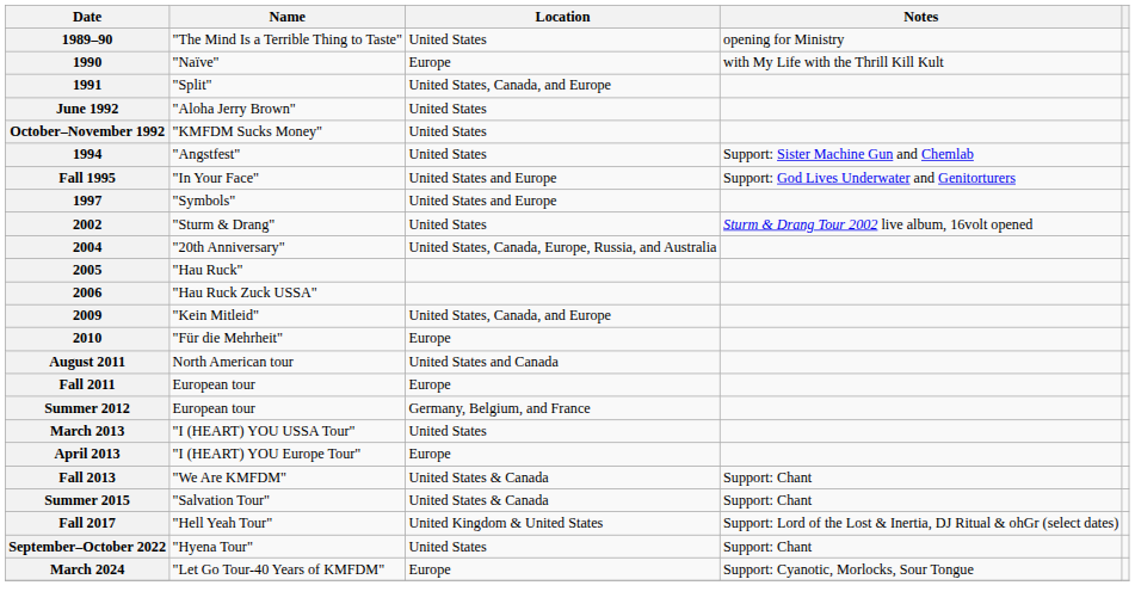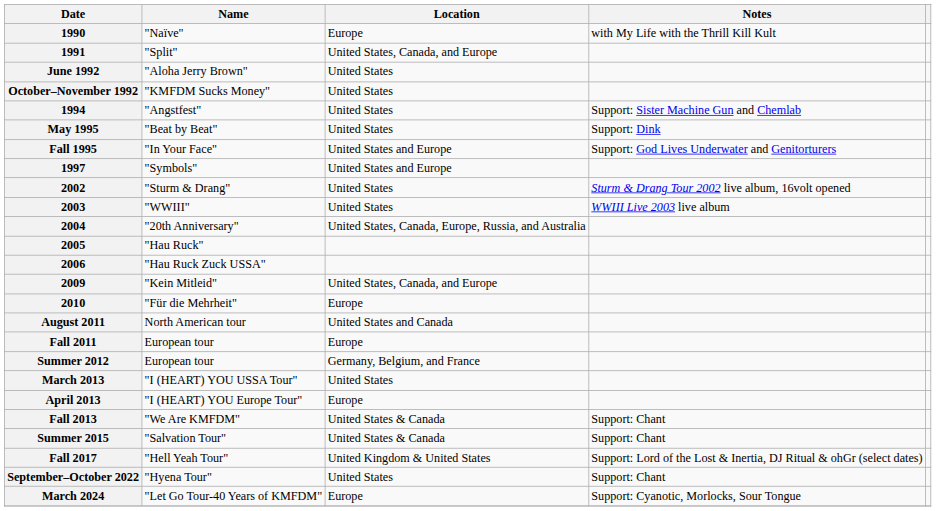- row: 1989–90 | "The Mind Is a Terrible Thing to Taste" | United States | opening for Ministry
+ row: May 1995 | "Beat by Beat" | United States | Support: Dink
+ row: 2003 | "WWIII" | United States | WWIII Live 2003 live album
